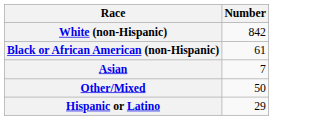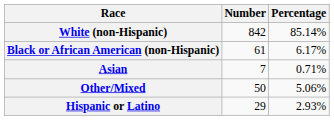+ column: Percentage | 85.14% | 6.17% | 0.71% | 5.06% | 2.93%
